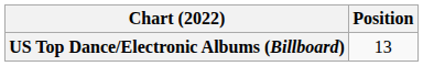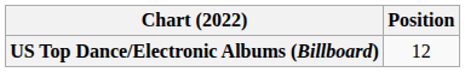US Top Dance/Electronic Albums (Billboard) | Position: 13 -> 12
